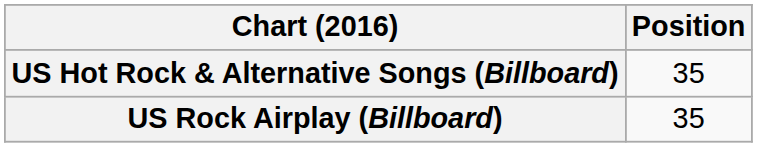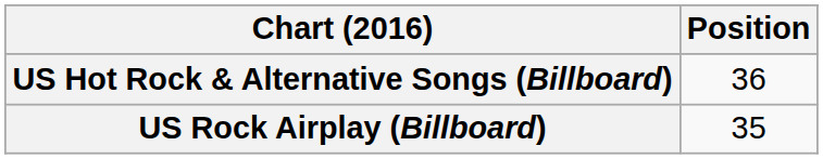US Hot Rock & Alternative Songs (Billboard) | Position: 35 -> 36
